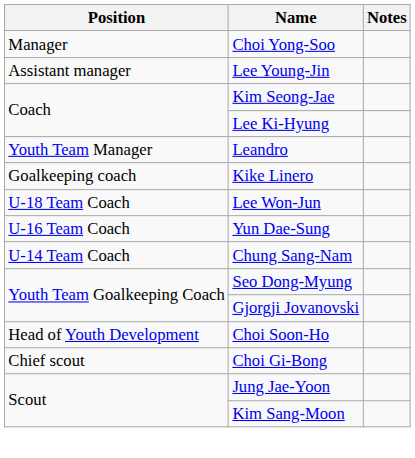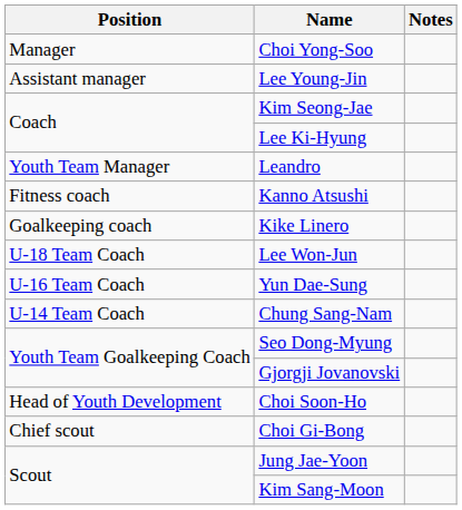+ row: Fitness coach | Kanno Atsushi
